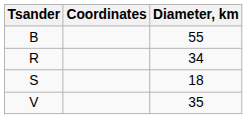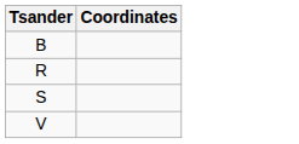- column: Diameter, km | 55 | 34 | 18 | 35
